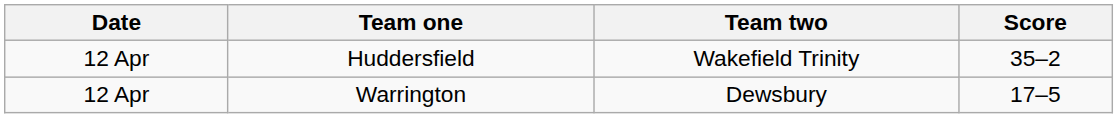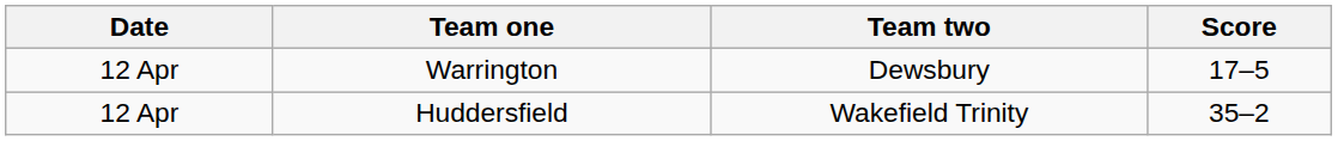rows swapped: Huddersfield <-> Warrington
